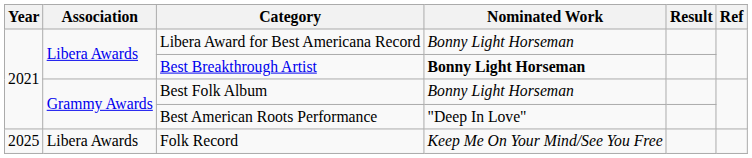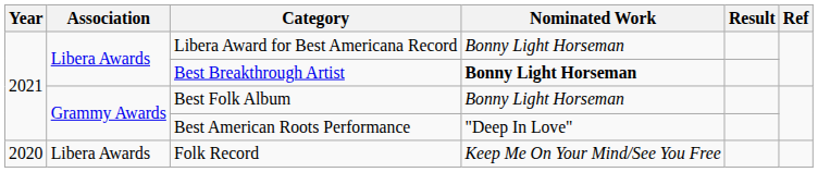Folk Record | Year: 2025 -> 2020
